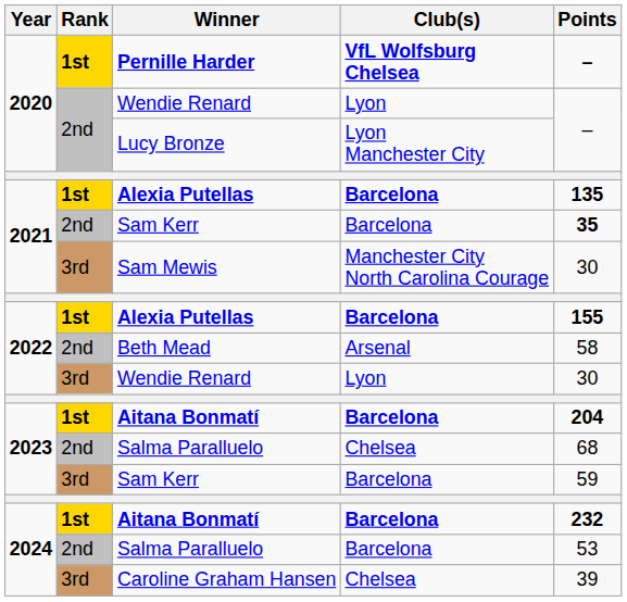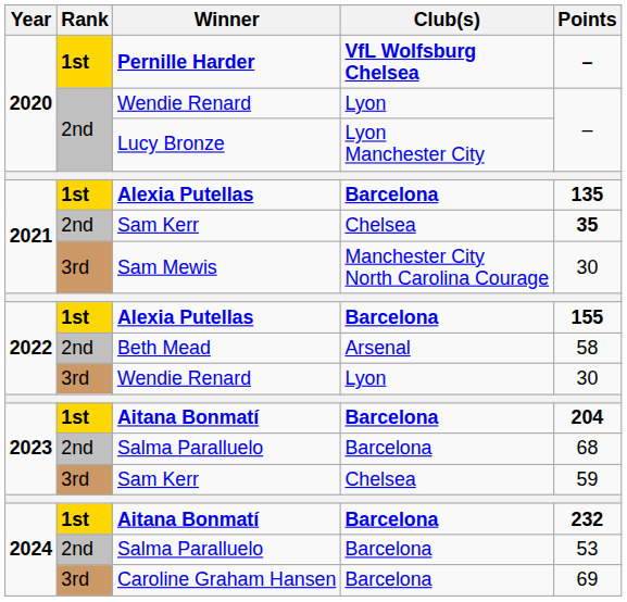2021 / Sam Kerr | Club(s): Barcelona -> Chelsea
2023 / Salma Paralluelo | Club(s): Chelsea -> Barcelona
2023 / Sam Kerr | Club(s): Barcelona -> Chelsea
Caroline Graham Hansen | Club(s): Chelsea -> Barcelona
Caroline Graham Hansen | Points: 39 -> 69
